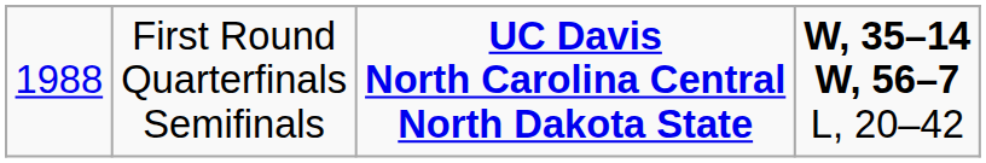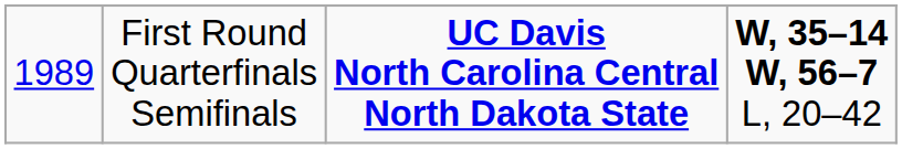First Round Quarterfinals Semifinals | column 1: 1988 -> 1989
